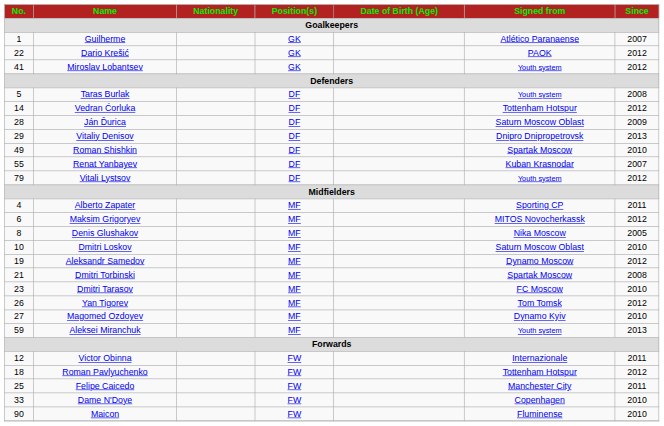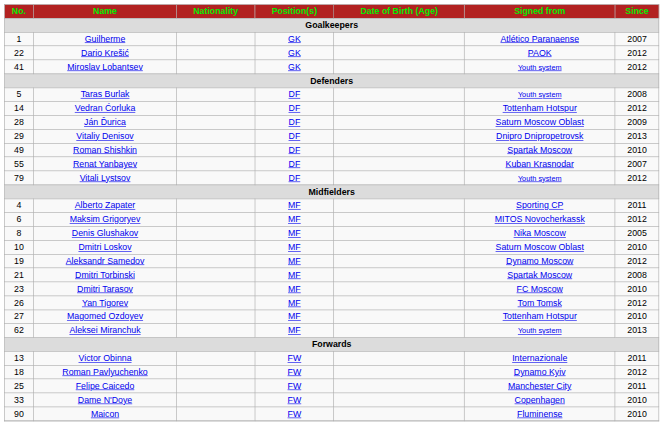Magomed Ozdoyev | Signed from: Dynamo Kyiv -> Tottenham Hotspur
Aleksei Miranchuk | No.: 59 -> 62
Victor Obinna | No.: 12 -> 13
Roman Pavlyuchenko | Signed from: Tottenham Hotspur -> Dynamo Kyiv
